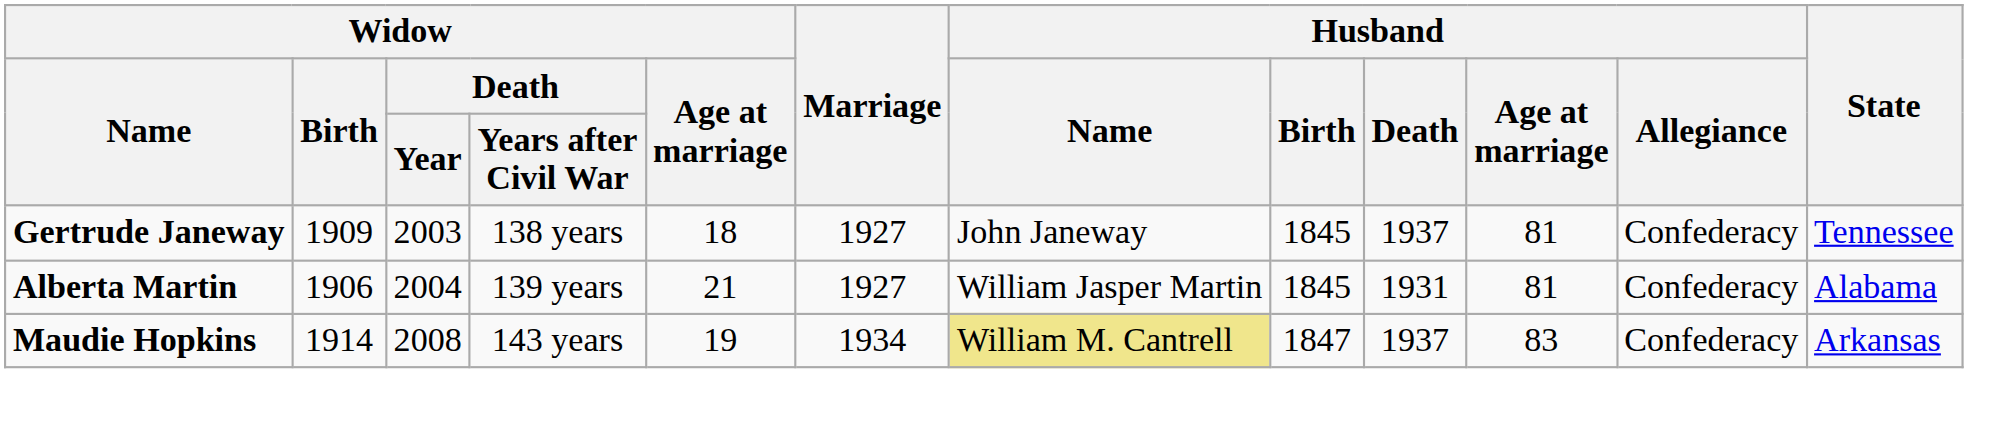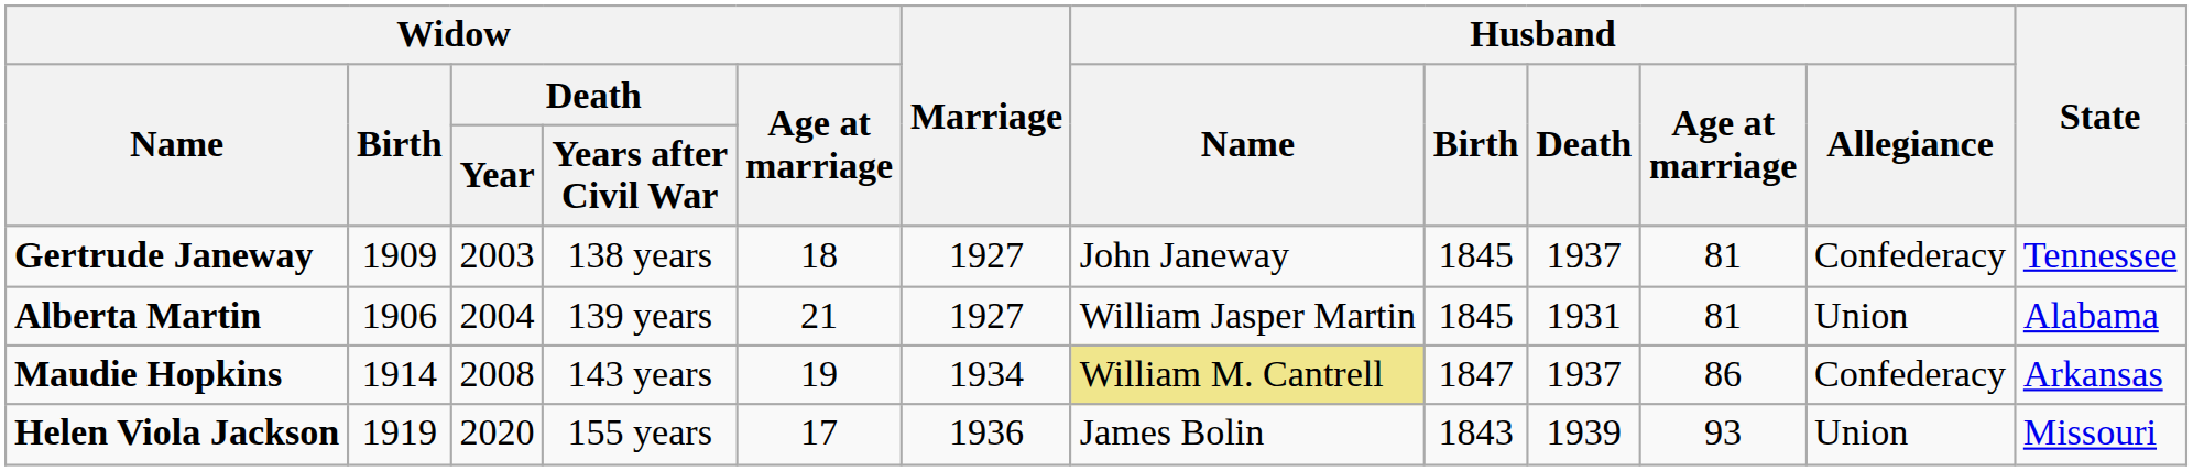Alberta Martin | Husband / Allegiance: Confederacy -> Union
Maudie Hopkins | Husband / Age at marriage: 83 -> 86
+ row: Helen Viola Jackson | 1919 | 2020 | 155 years | 17 | 1936 | James Bolin | 1843 | 1939 | 93 | Union | Missouri
